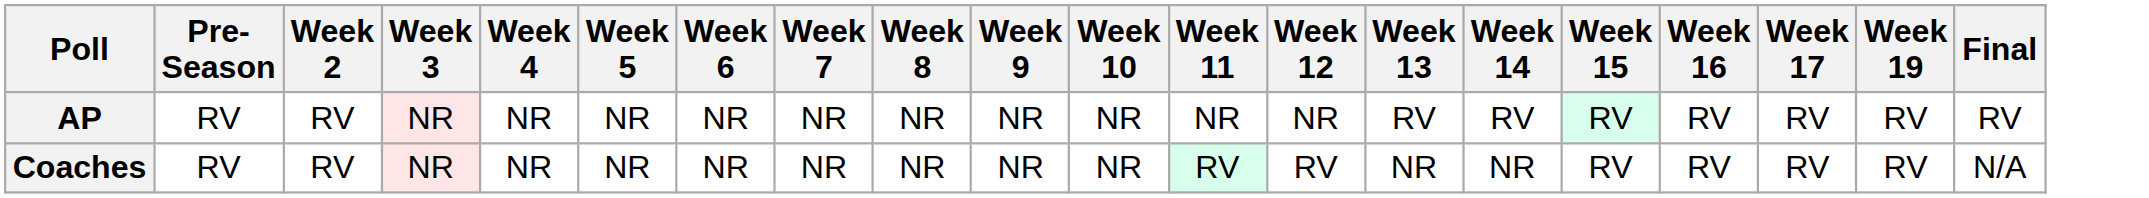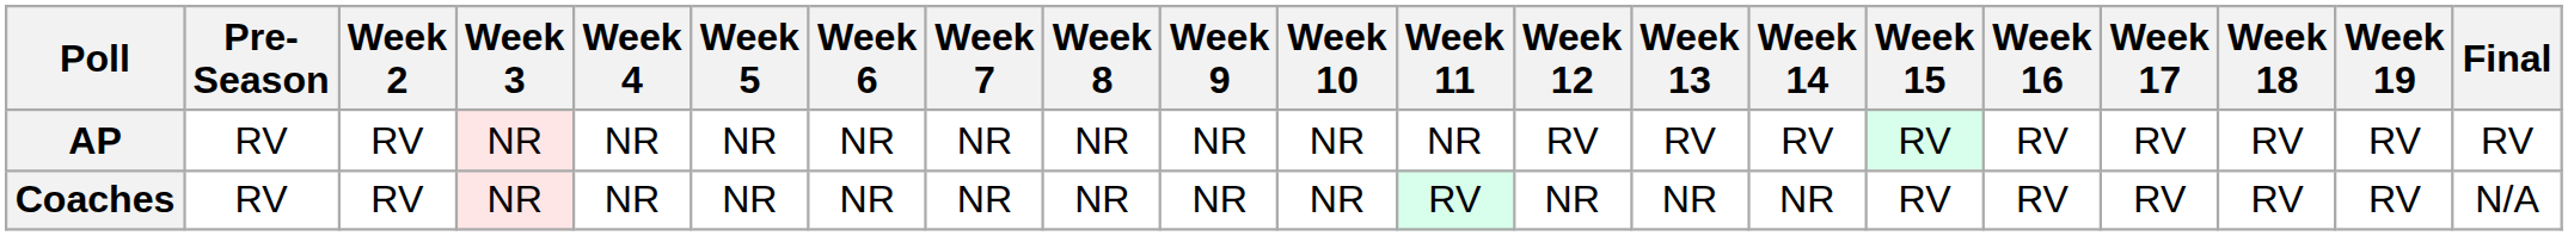+ column: Week 18 | RV | RV
AP | Week 12: NR -> RV
Coaches | Week 12: RV -> NR
